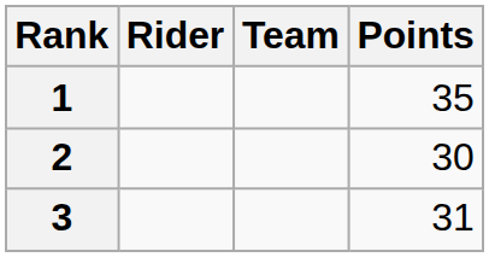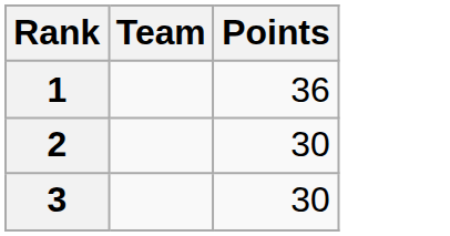- column: Rider
1 | Points: 35 -> 36
3 | Points: 31 -> 30
